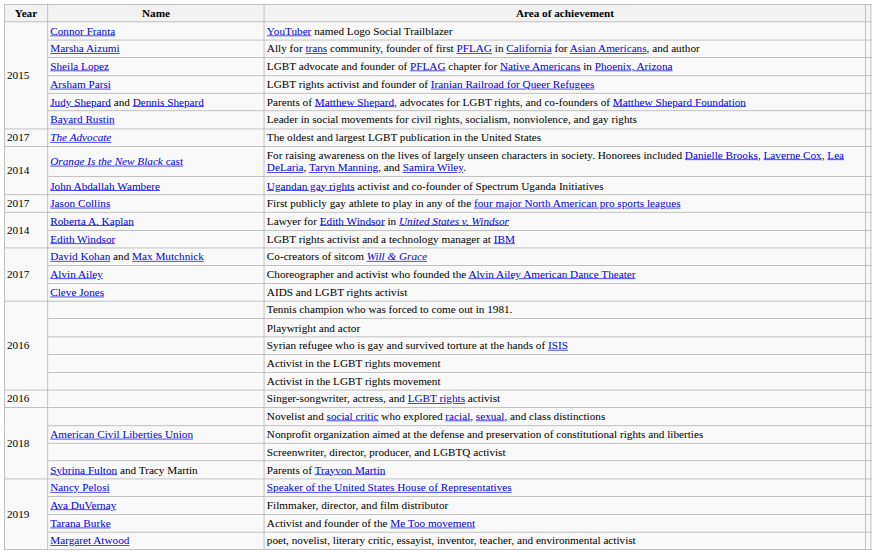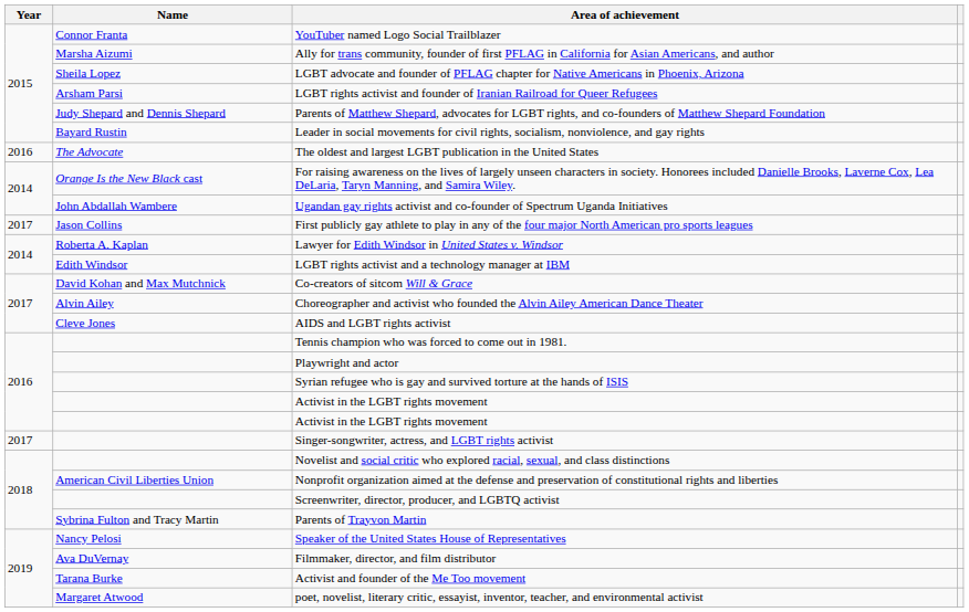The oldest and largest LGBT publication in the United States | Year: 2017 -> 2016
Singer-songwriter, actress, and LGBT rights activist | Year: 2016 -> 2017
